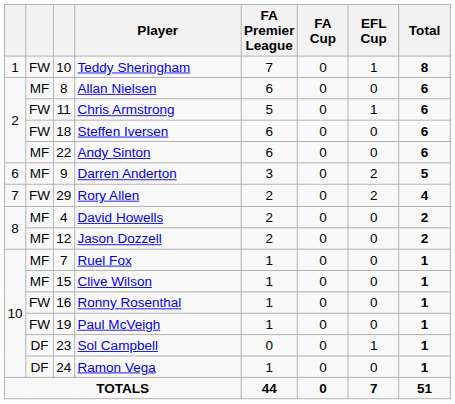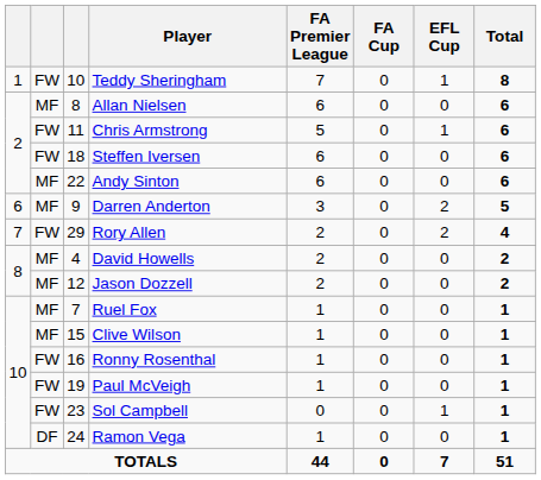Sol Campbell | column 2: DF -> FW
